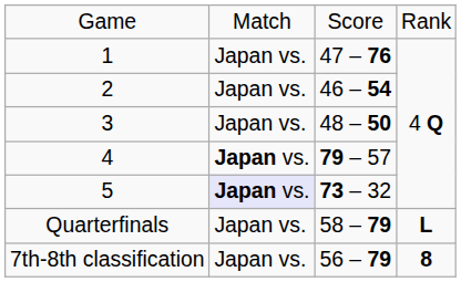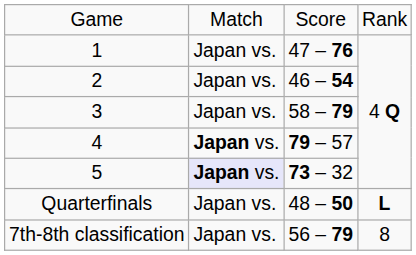3 | column 3: 48 – 50 -> 58 – 79
Quarterfinals | column 3: 58 – 79 -> 48 – 50
7th-8th classification | column 4: bold -> normal
